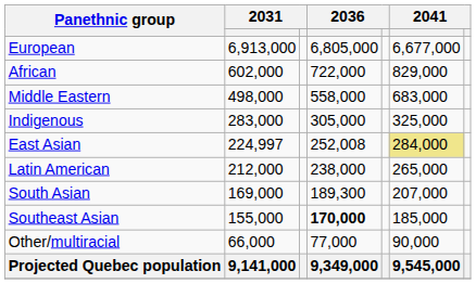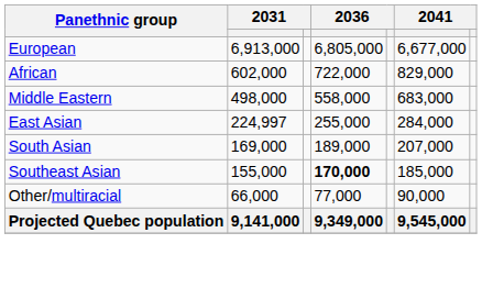- row: Indigenous | 283,000 | 305,000 | 325,000
East Asian | column 4: 252,008 -> 255,000
East Asian | column 6: khaki background -> no background
- row: Latin American | 212,000 | 238,000 | 265,000
South Asian | column 4: 189,300 -> 189,000
